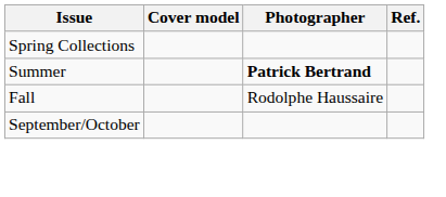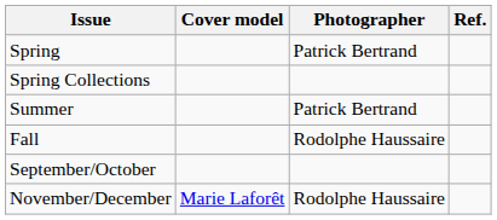+ row: Spring | Patrick Bertrand
Summer | Photographer: bold -> normal
+ row: November/December | Marie Laforêt | Rodolphe Haussaire
